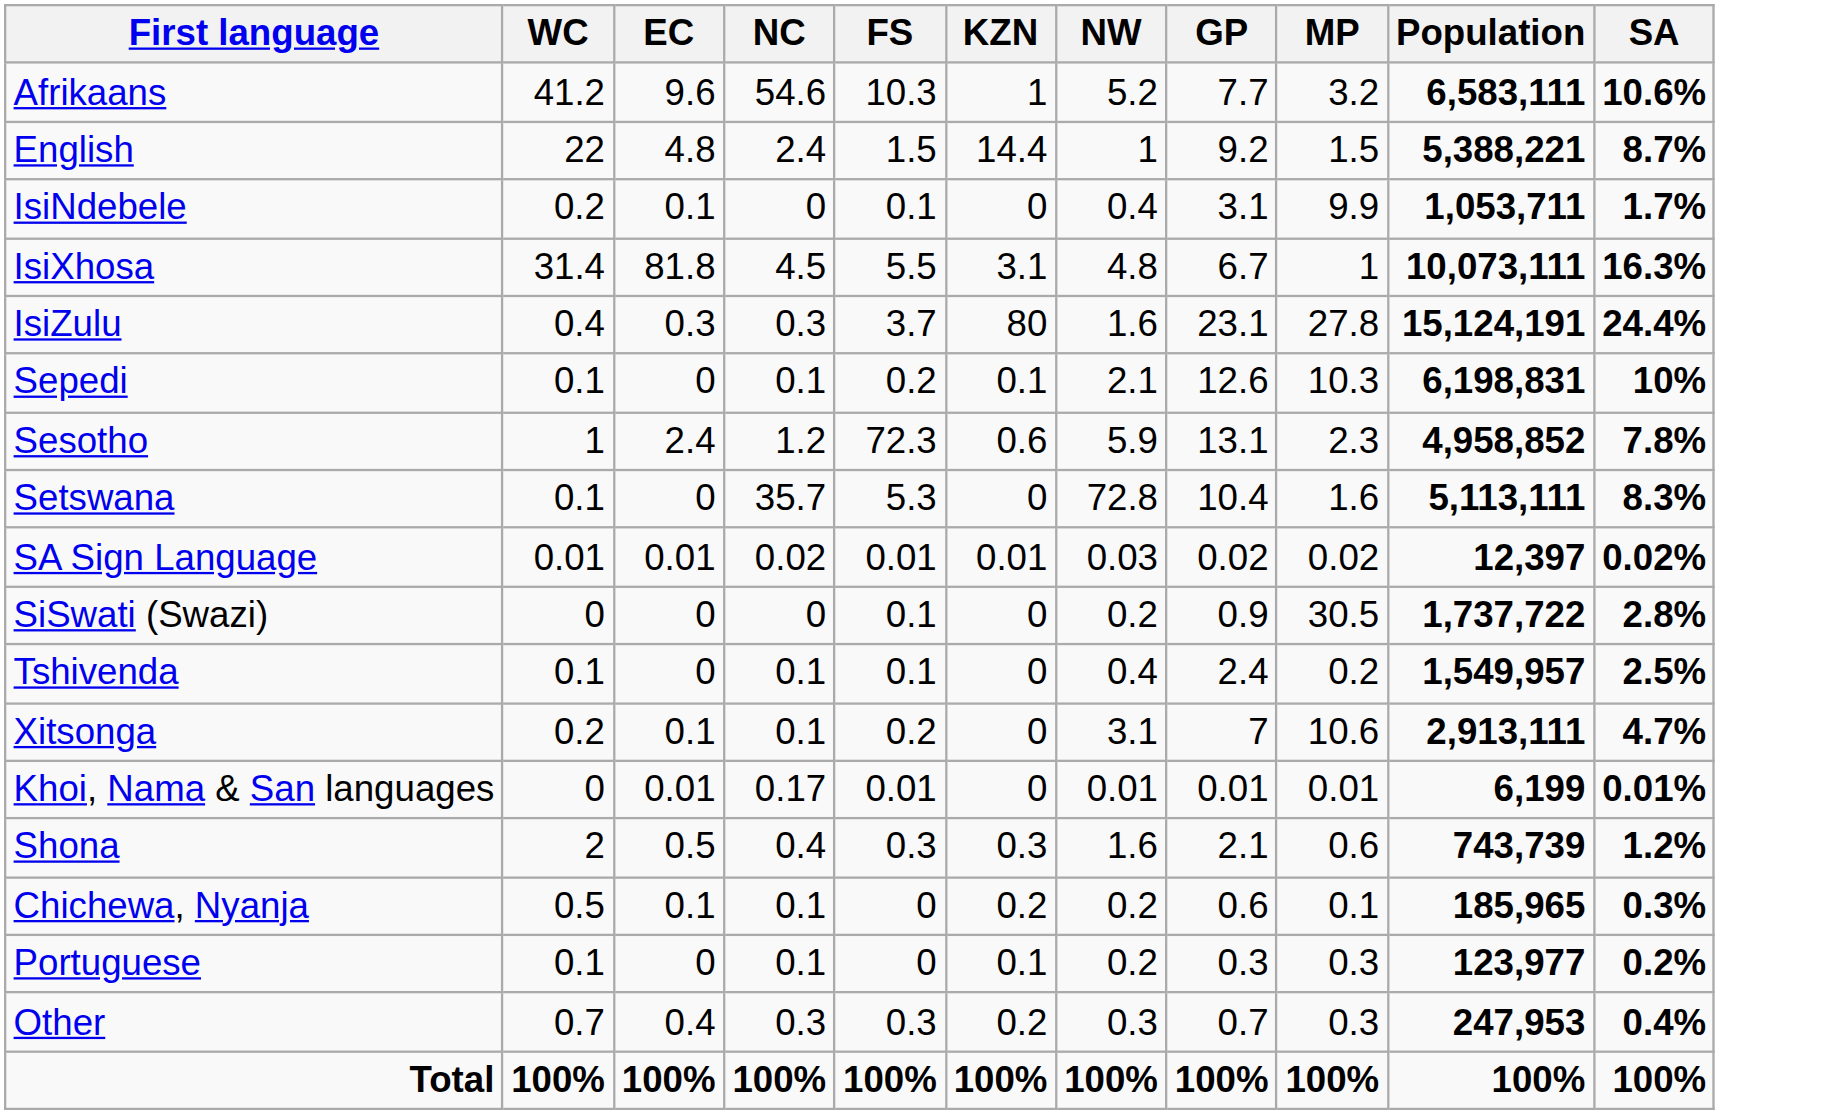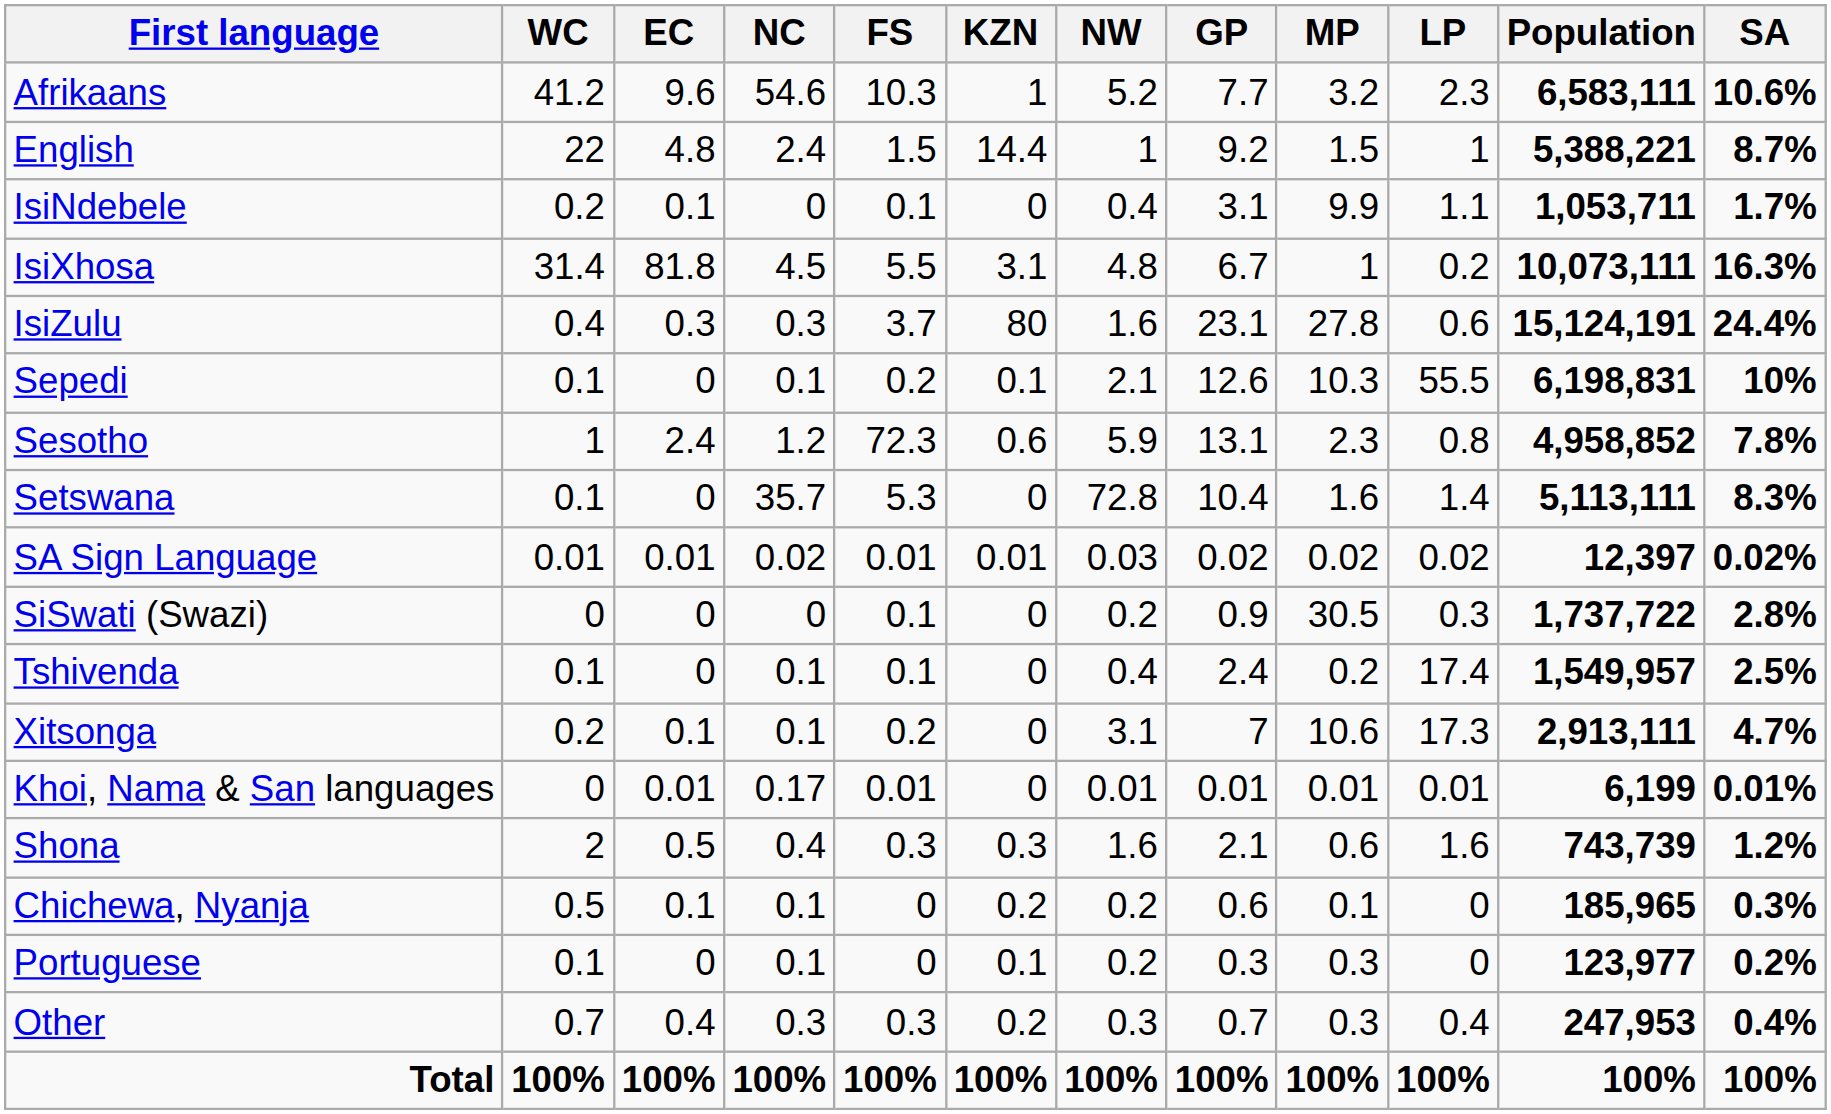+ column: LP | 2.3 | 1 | 1.1 | 0.2 | 0.6 | 55.5 | 0.8 | 1.4 | 0.02 | 0.3 | 17.4 | 17.3 | 0.01 | 1.6 | 0 | 0 | 0.4 | 100%
